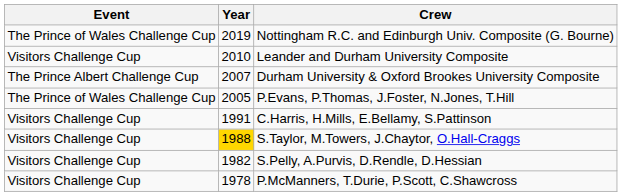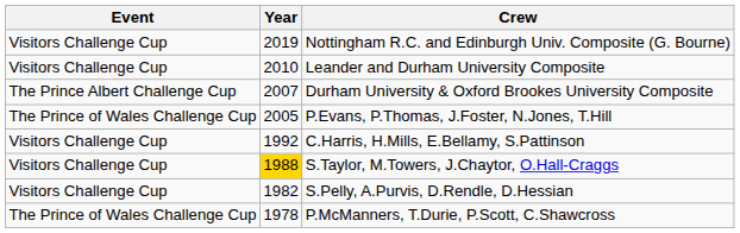Nottingham R.C. and Edinburgh Univ. Composite (G. Bourne) | Event: The Prince of Wales Challenge Cup -> Visitors Challenge Cup
C.Harris, H.Mills, E.Bellamy, S.Pattinson | Year: 1991 -> 1992
P.McManners, T.Durie, P.Scott, C.Shawcross | Event: Visitors Challenge Cup -> The Prince of Wales Challenge Cup
